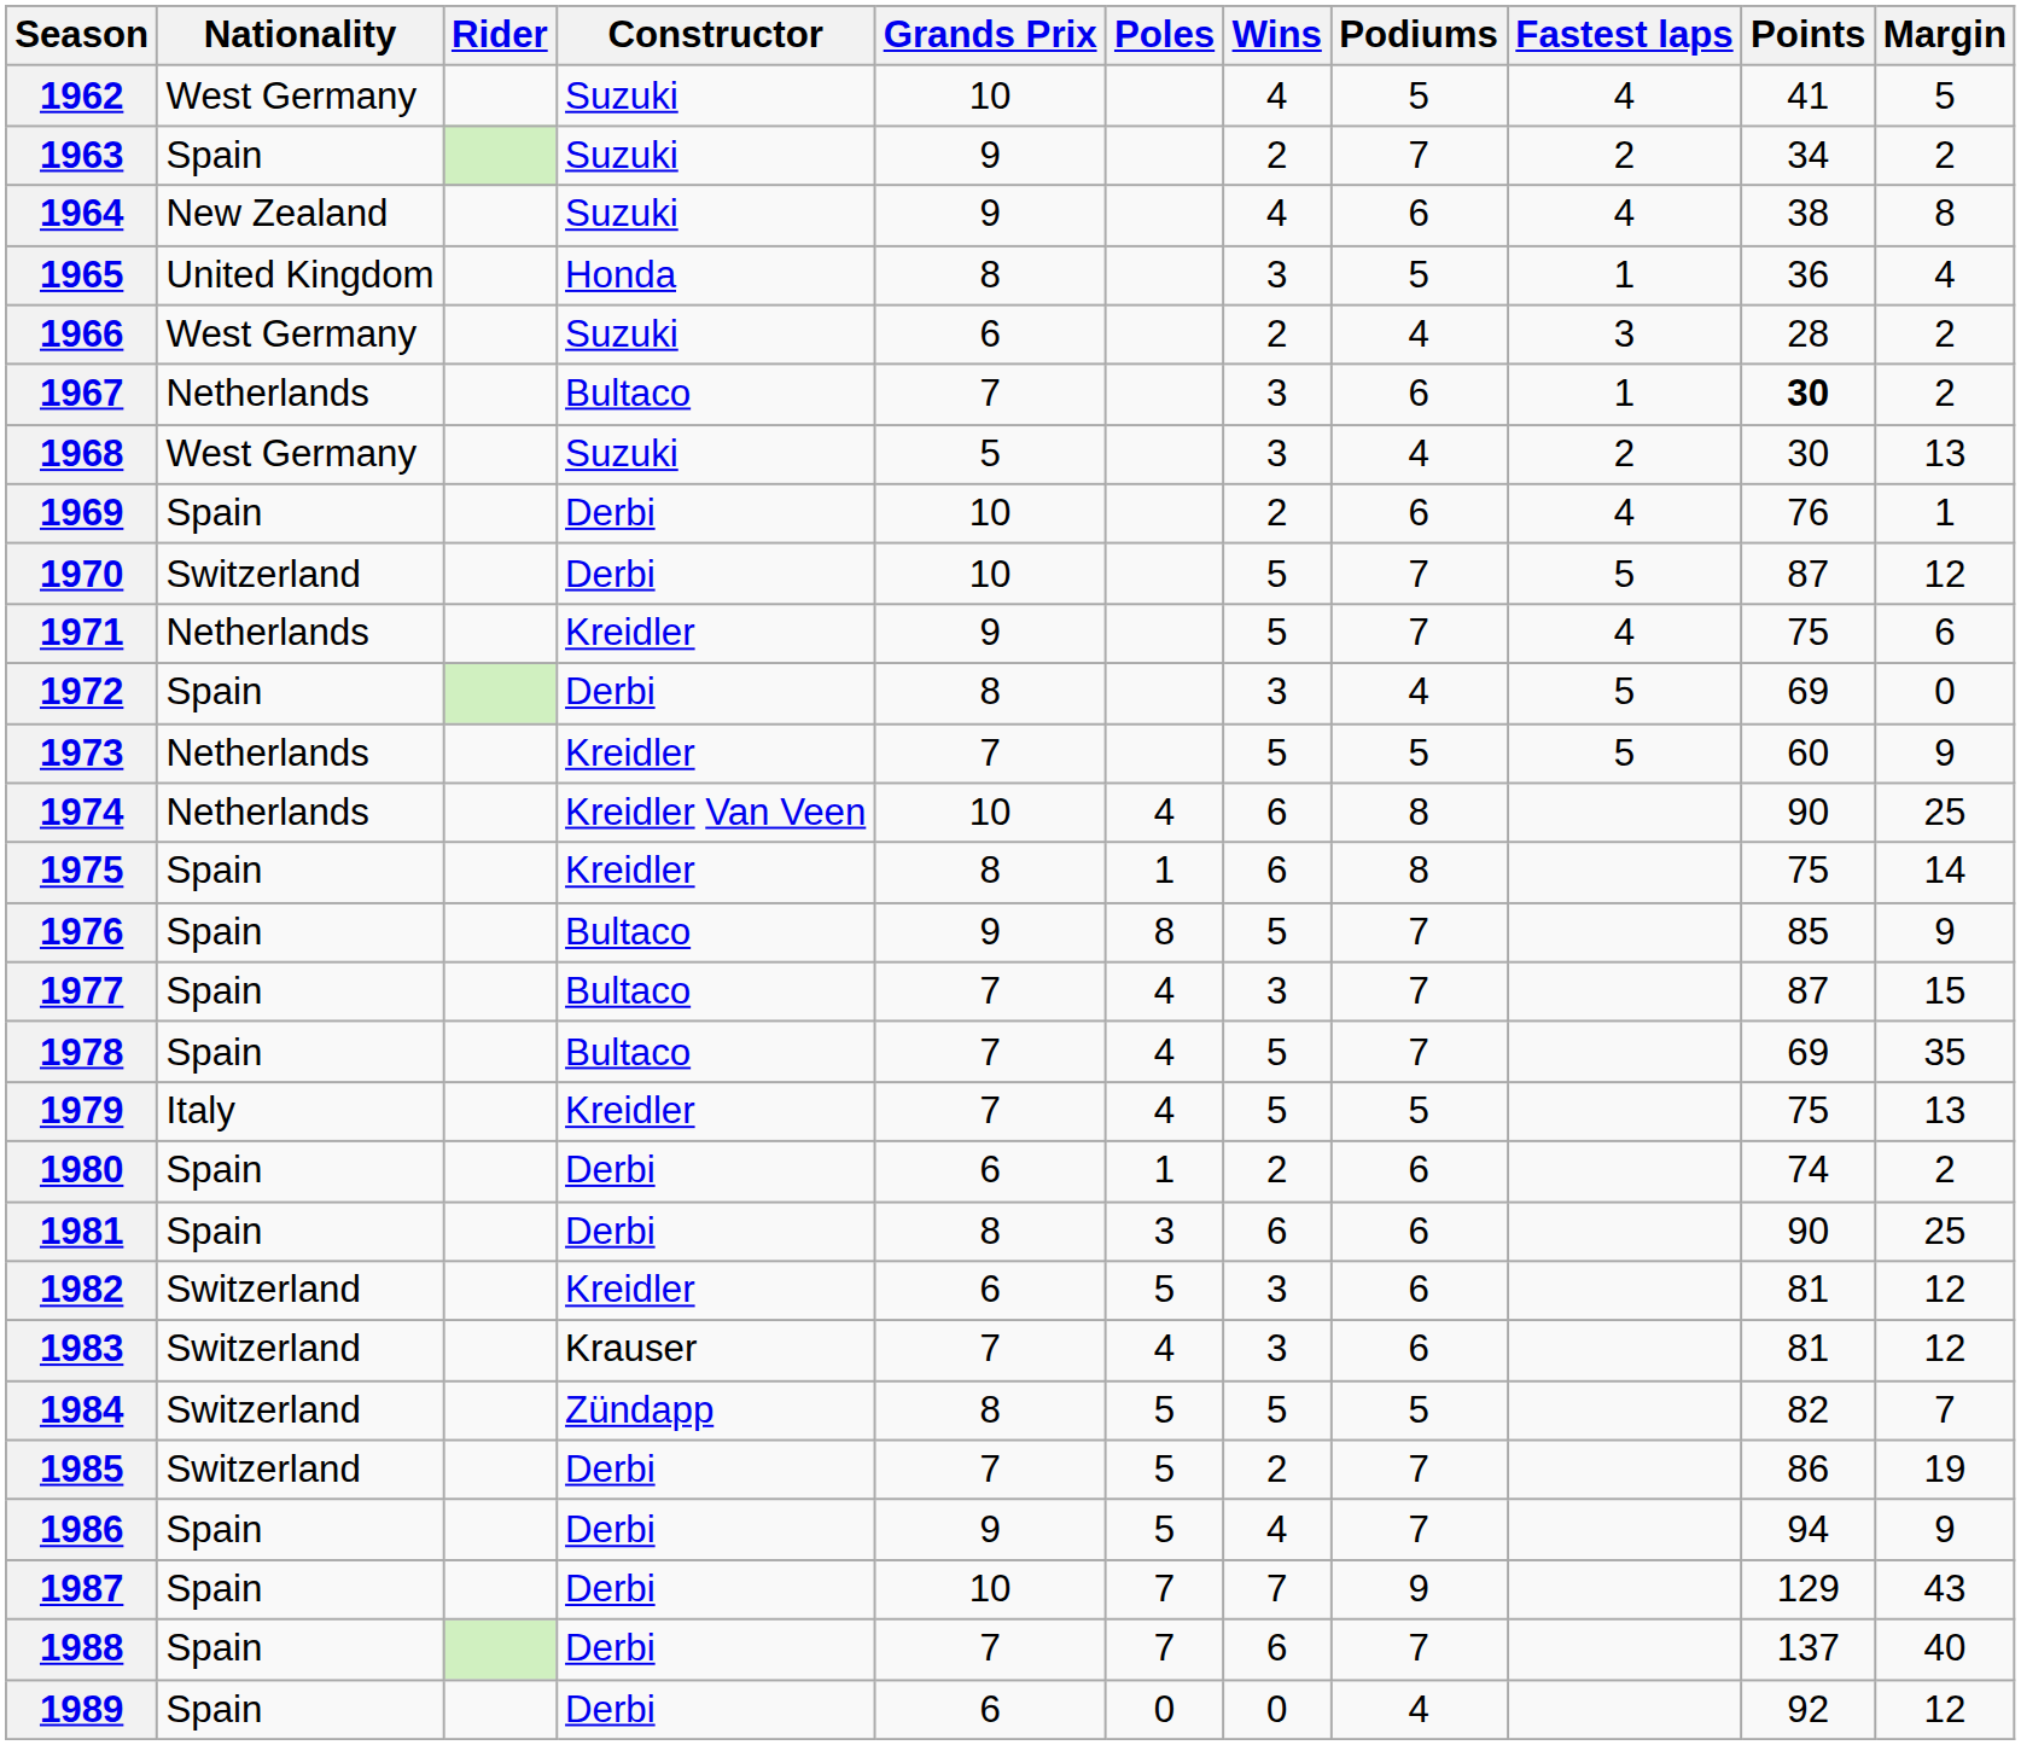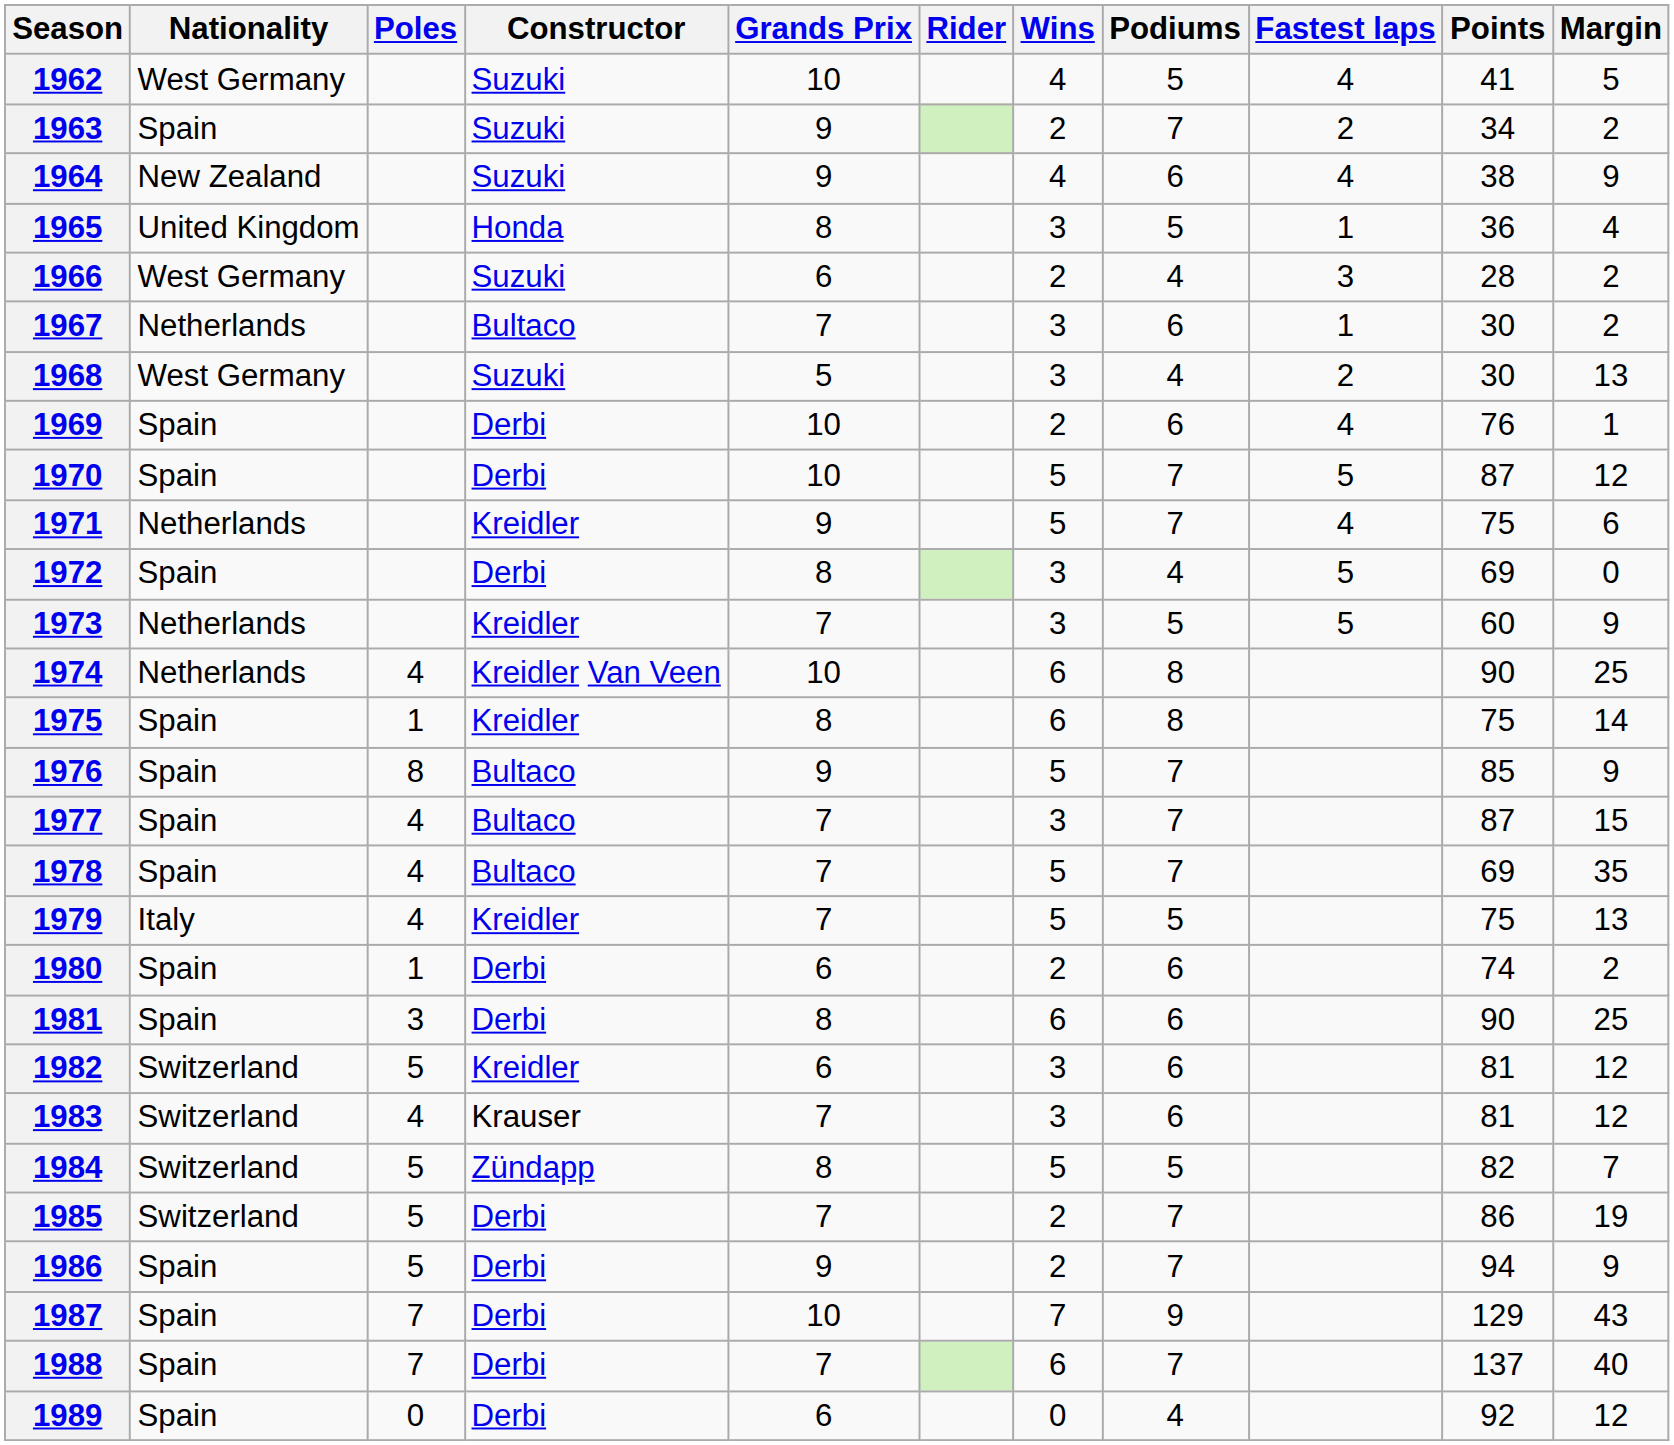columns swapped: Rider <-> Poles
1964 | Margin: 8 -> 9
1967 | Points: bold -> normal
1970 | Nationality: Switzerland -> Spain
1973 | Wins: 5 -> 3
1986 | Wins: 4 -> 2
